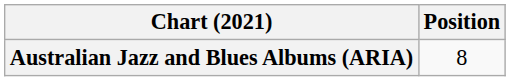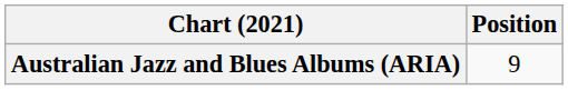Australian Jazz and Blues Albums (ARIA) | Position: 8 -> 9
